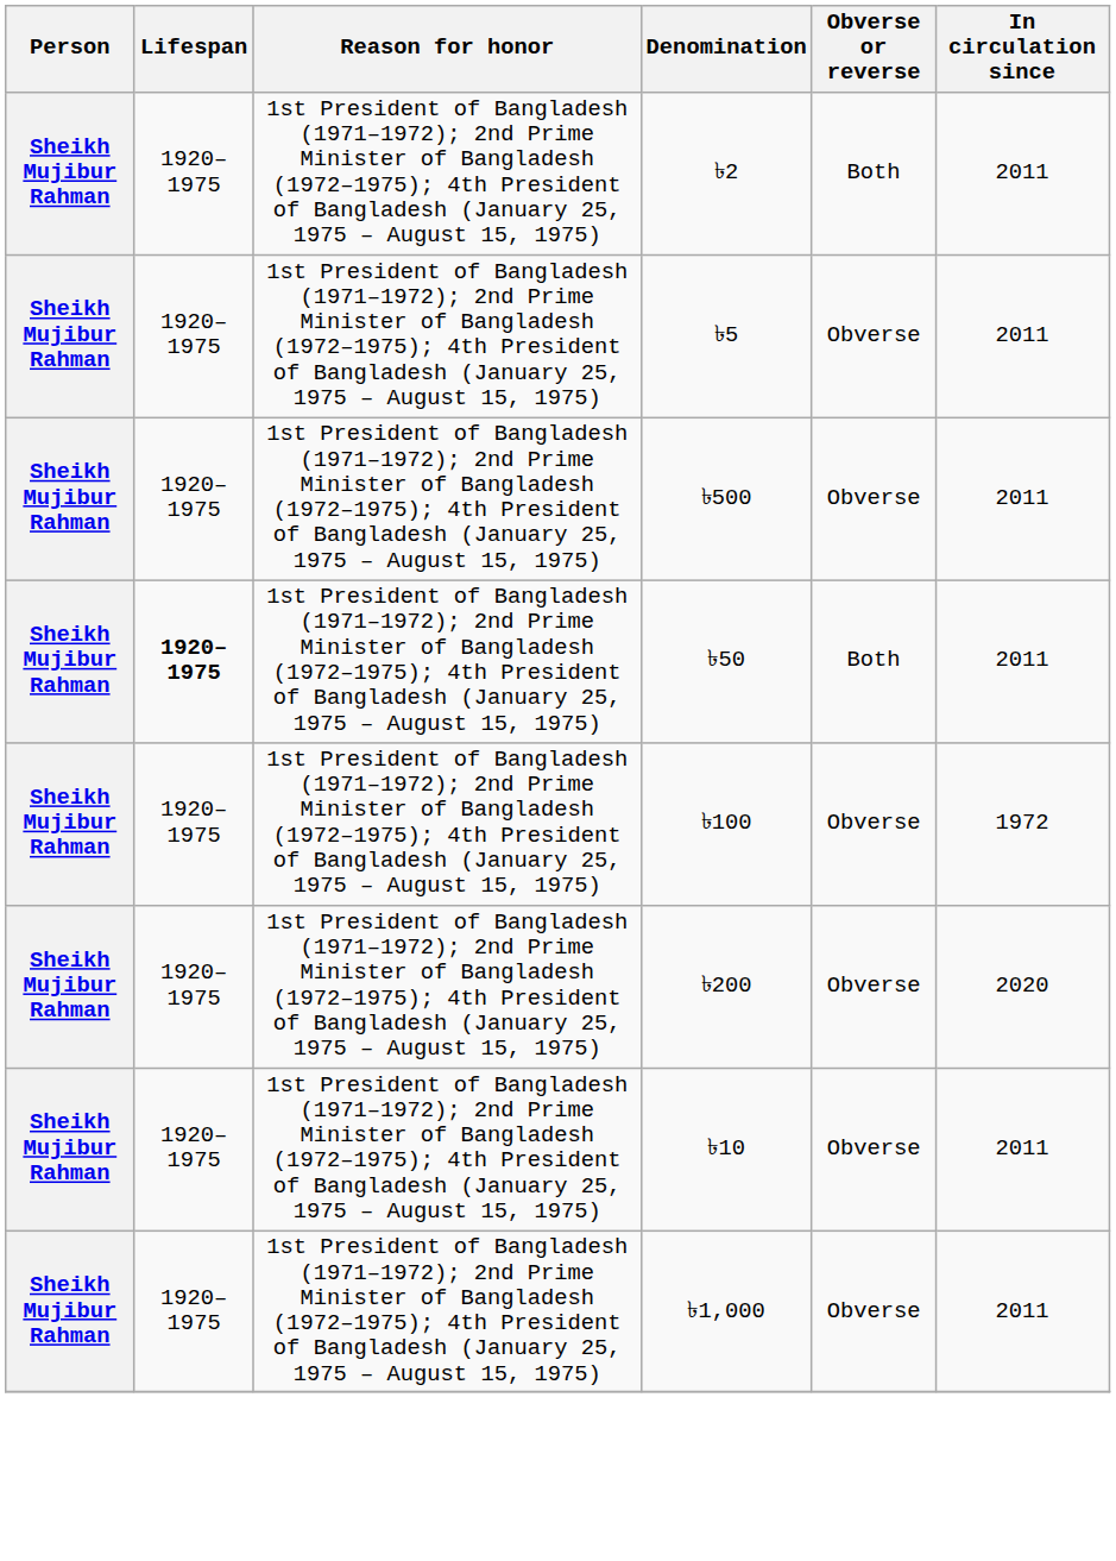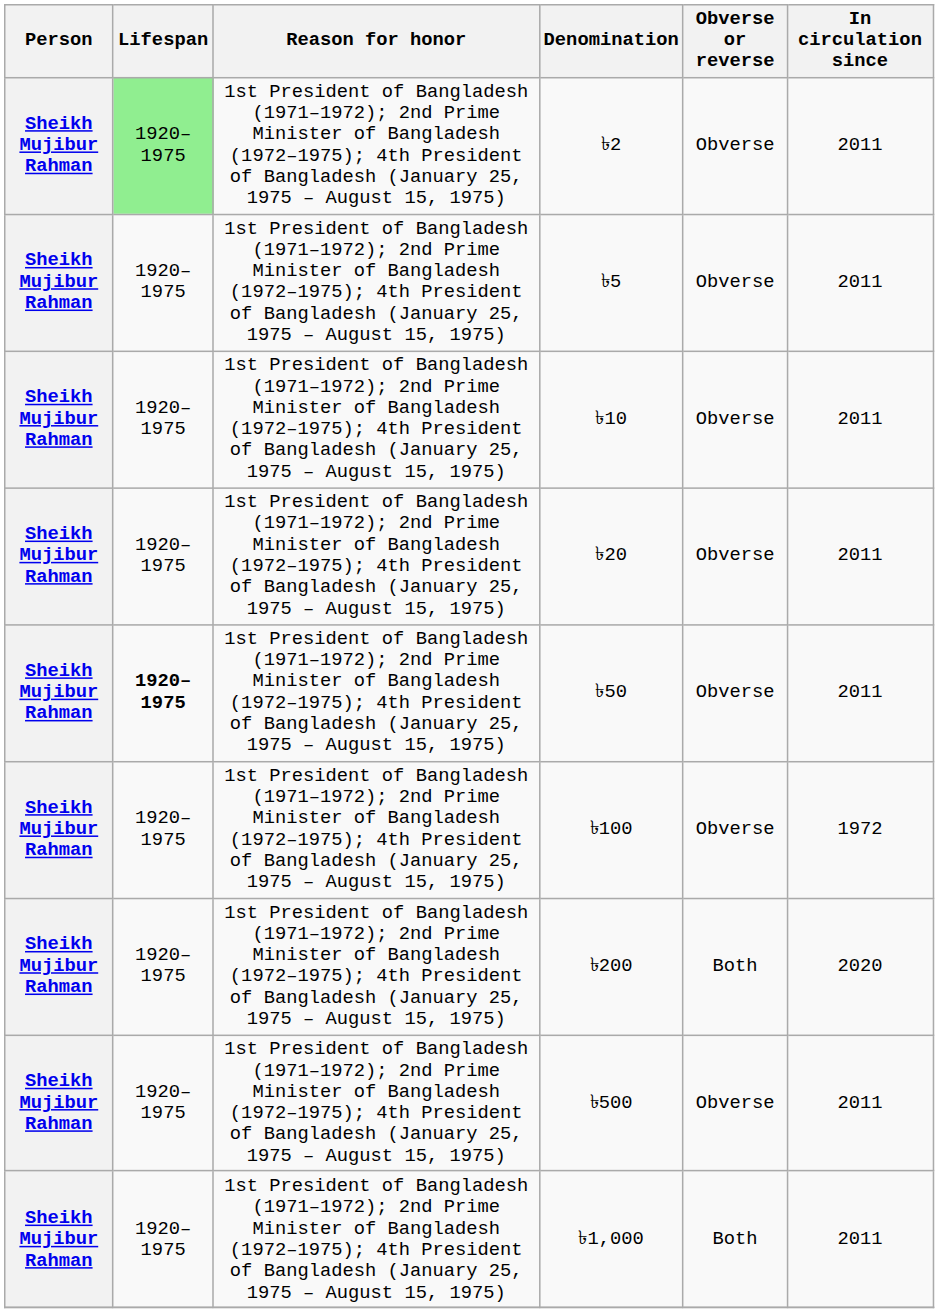৳2 | Lifespan: no background -> lightgreen background
৳2 | Obverse or reverse: Both -> Obverse
rows swapped: ৳10 <-> ৳500
+ row: Sheikh Mujibur Rahman | 1920–1975 | 1st President of Bangladesh (1971–1972); 2nd Prime Minister of Bangladesh (1972–1975); 4th President of Bangladesh (January 25, 1975 – August 15, 1975) | ৳20 | Obverse | 2011
৳50 | Obverse or reverse: Both -> Obverse
৳200 | Obverse or reverse: Obverse -> Both
৳1,000 | Obverse or reverse: Obverse -> Both
